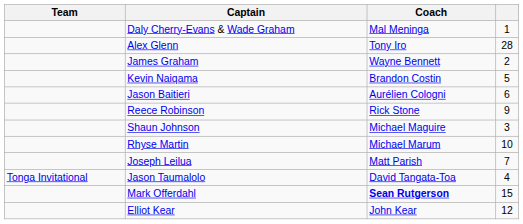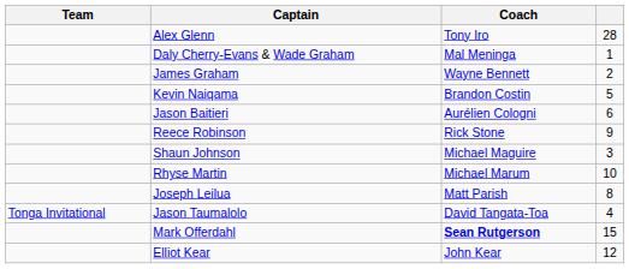rows swapped: Daly Cherry-Evans & Wade Graham <-> Alex Glenn
Joseph Leilua | column 4: 7 -> 8
